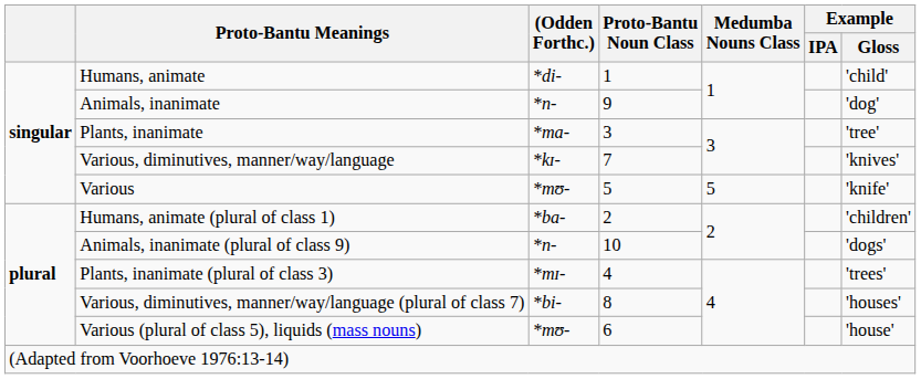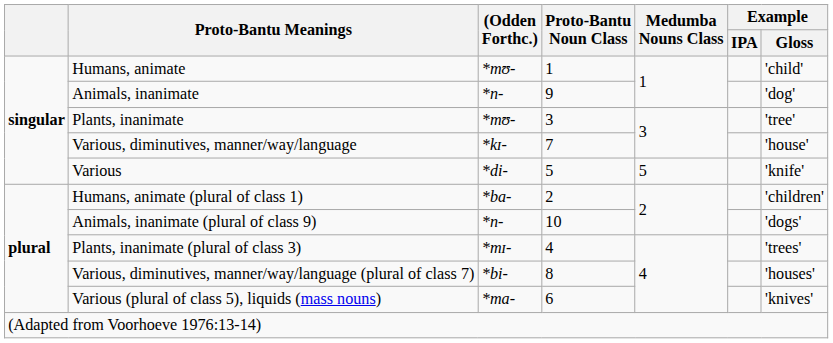Humans, animate | (Odden Forthc.): *di- -> *mʊ-
Plants, inanimate | (Odden Forthc.): *ma- -> *mʊ-
Various, diminutives, manner/way/language | Example / Gloss: 'knives' -> 'house'
Various | (Odden Forthc.): *mʊ- -> *di-
Various (plural of class 5), liquids (mass nouns) | (Odden Forthc.): *mʊ- -> *ma-
Various (plural of class 5), liquids (mass nouns) | Example / Gloss: 'house' -> 'knives'
